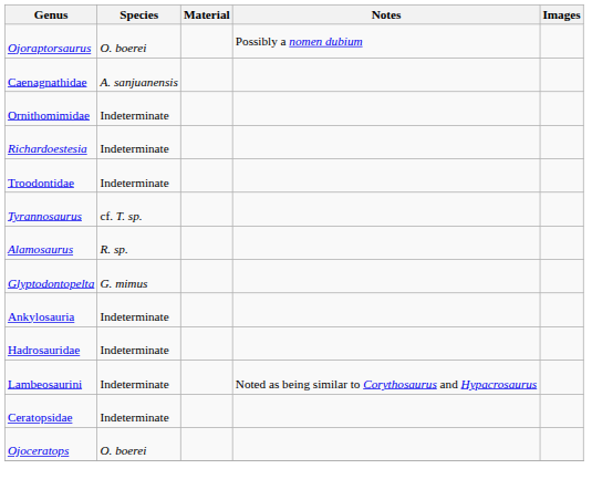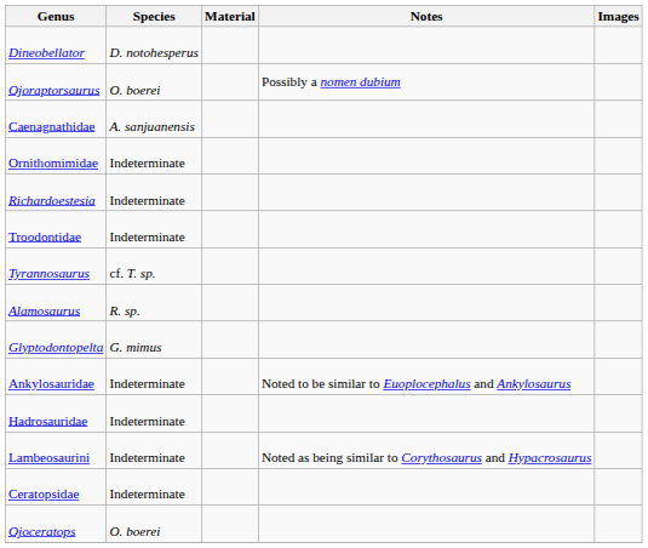+ row: Dineobellator | D. notohesperus
+ row: Ankylosauridae | Indeterminate | Noted to be similar to Euoplocephalus and Ankylosaurus
- row: Ankylosauria | Indeterminate
